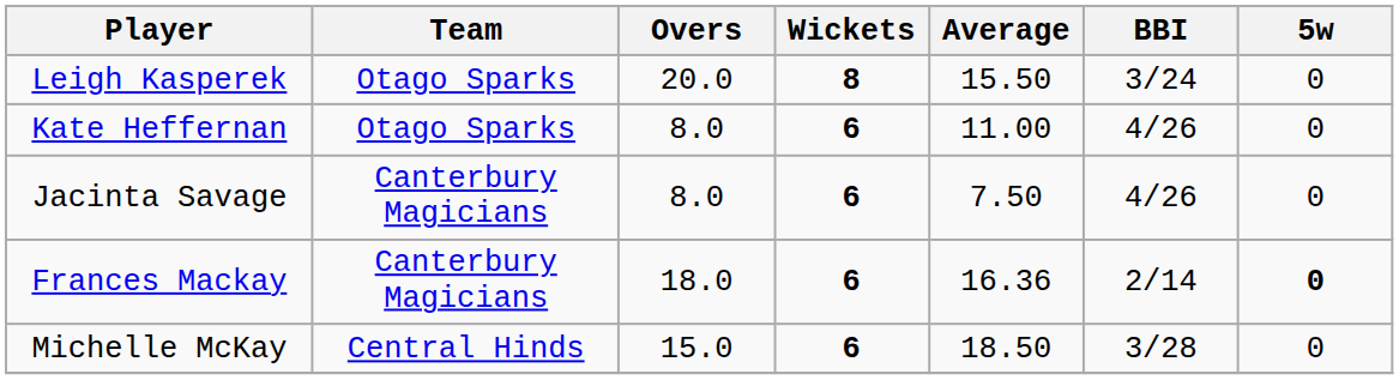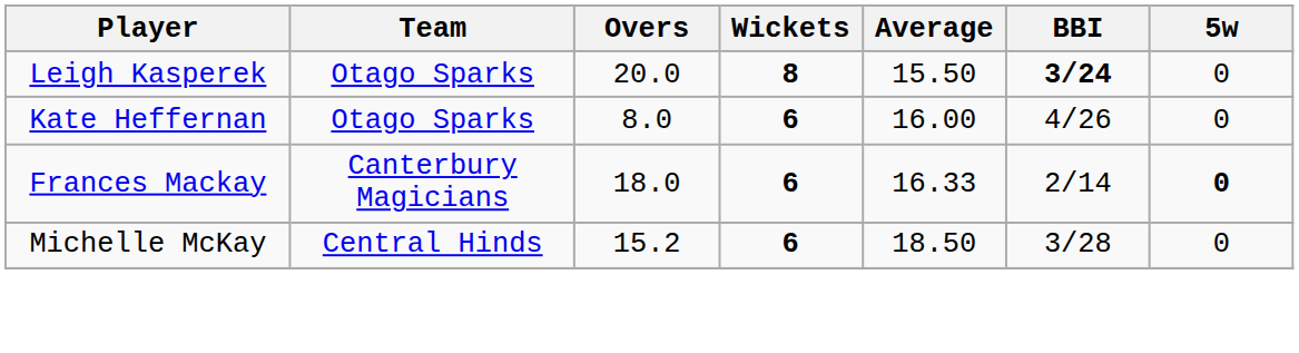Leigh Kasperek | BBI: normal -> bold
Kate Heffernan | Average: 11.00 -> 16.00
- row: Jacinta Savage | Canterbury Magicians | 8.0 | 6 | 7.50 | 4/26 | 0
Frances Mackay | Average: 16.36 -> 16.33
Michelle McKay | Overs: 15.0 -> 15.2
